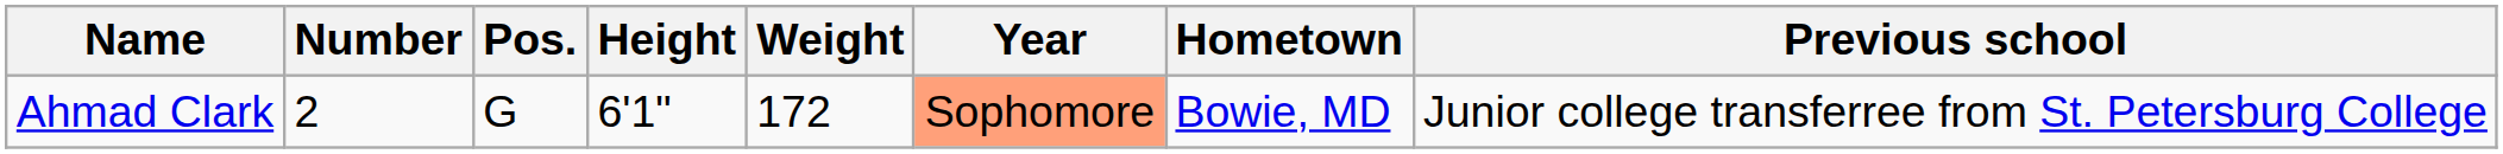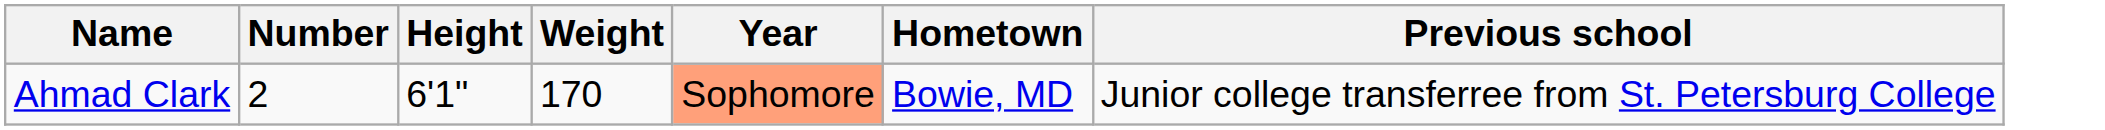- column: Pos. | G
Ahmad Clark | Weight: 172 -> 170
